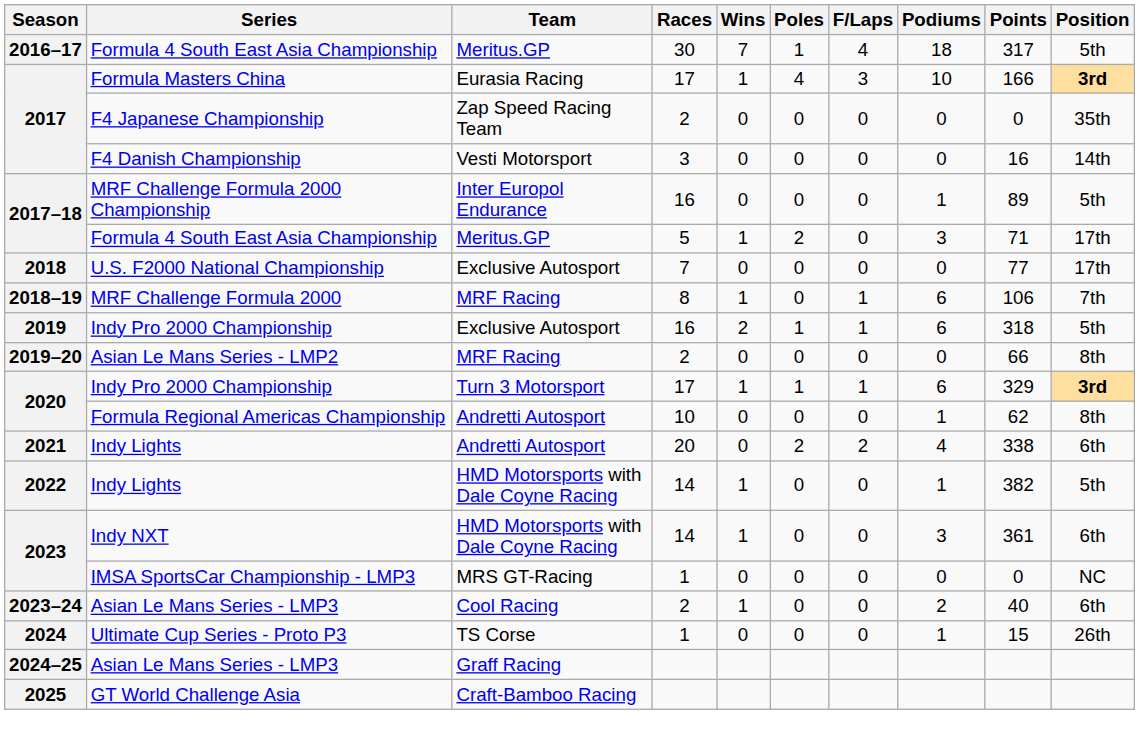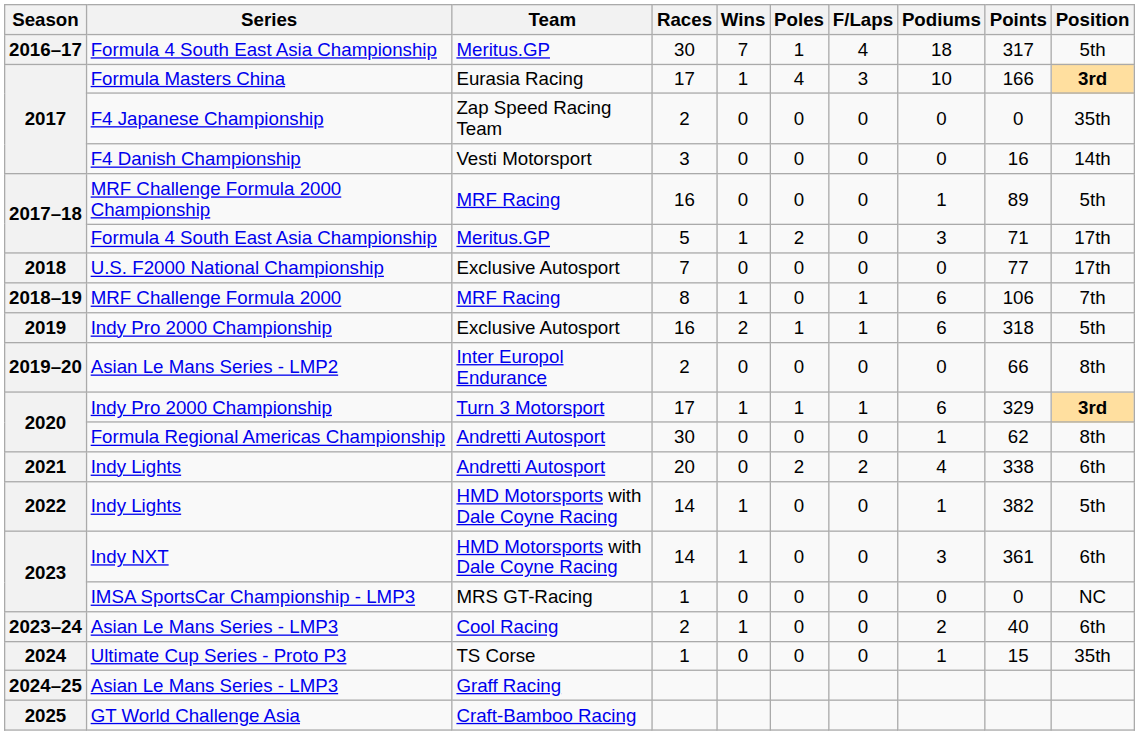MRF Challenge Formula 2000 Championship | Team: Inter Europol Endurance -> MRF Racing
Asian Le Mans Series - LMP2 | Team: MRF Racing -> Inter Europol Endurance
Formula Regional Americas Championship | Races: 10 -> 30
Ultimate Cup Series - Proto P3 | Position: 26th -> 35th
